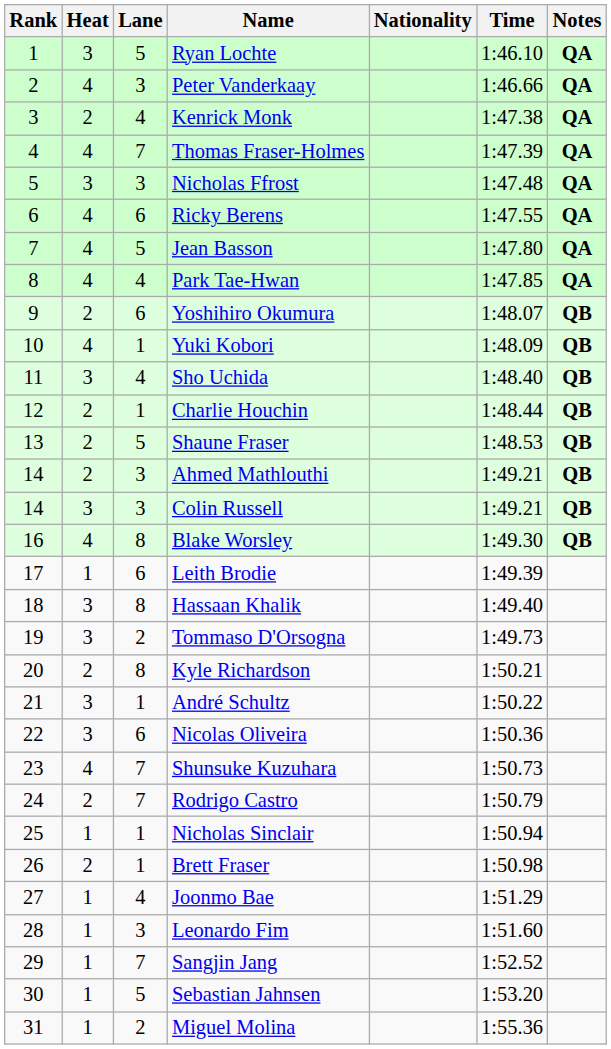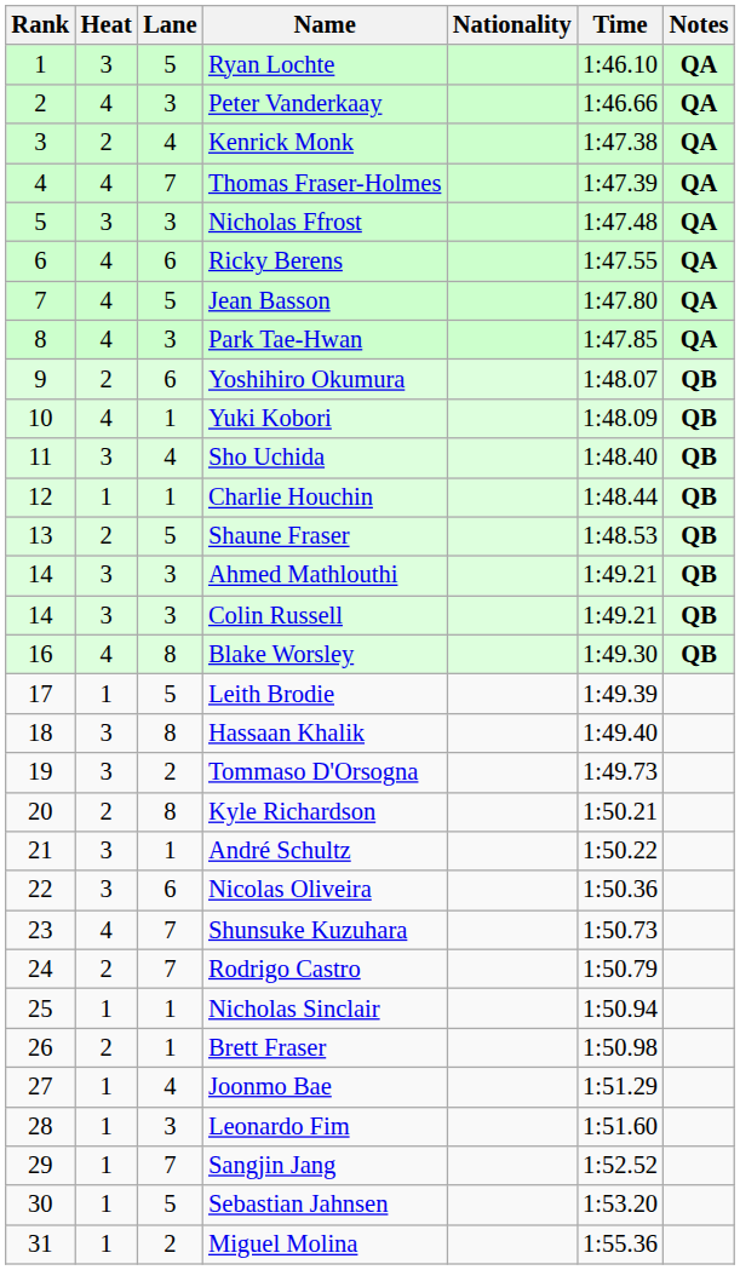Park Tae-Hwan | Lane: 4 -> 3
Charlie Houchin | Heat: 2 -> 1
Ahmed Mathlouthi | Heat: 2 -> 3
Leith Brodie | Lane: 6 -> 5
